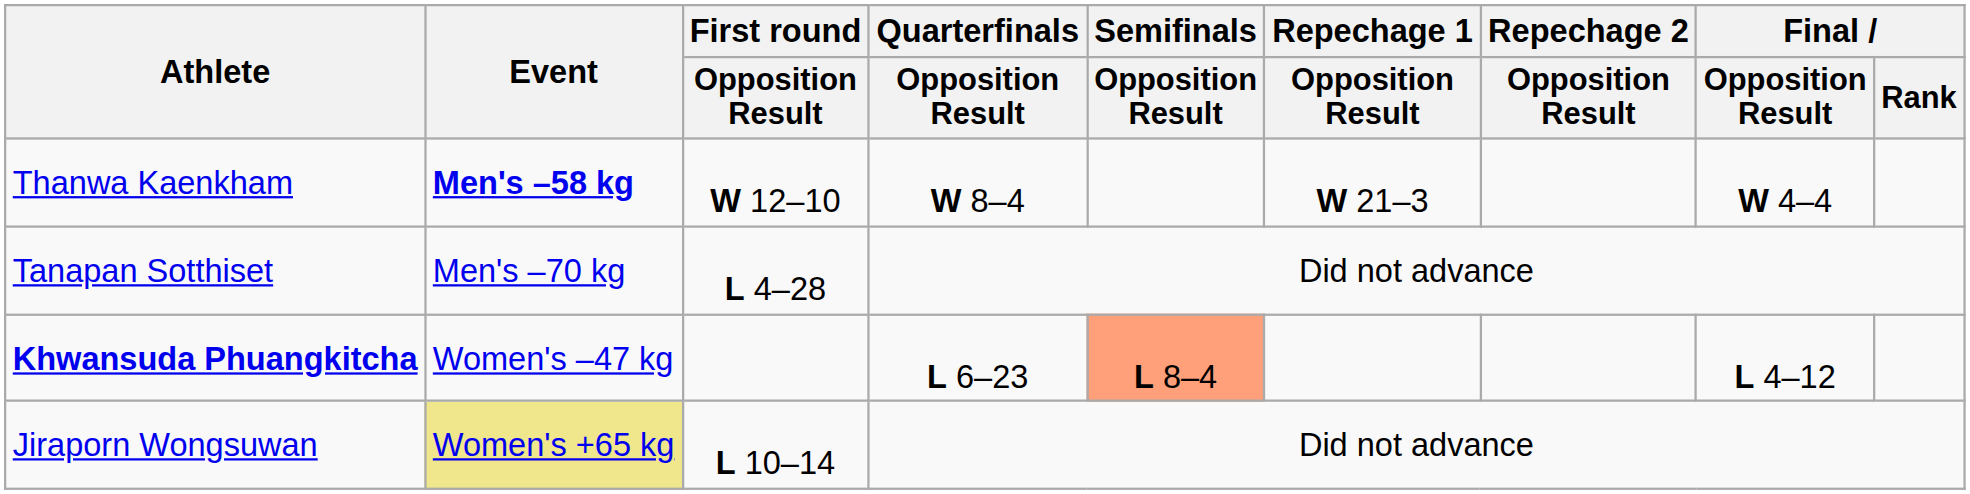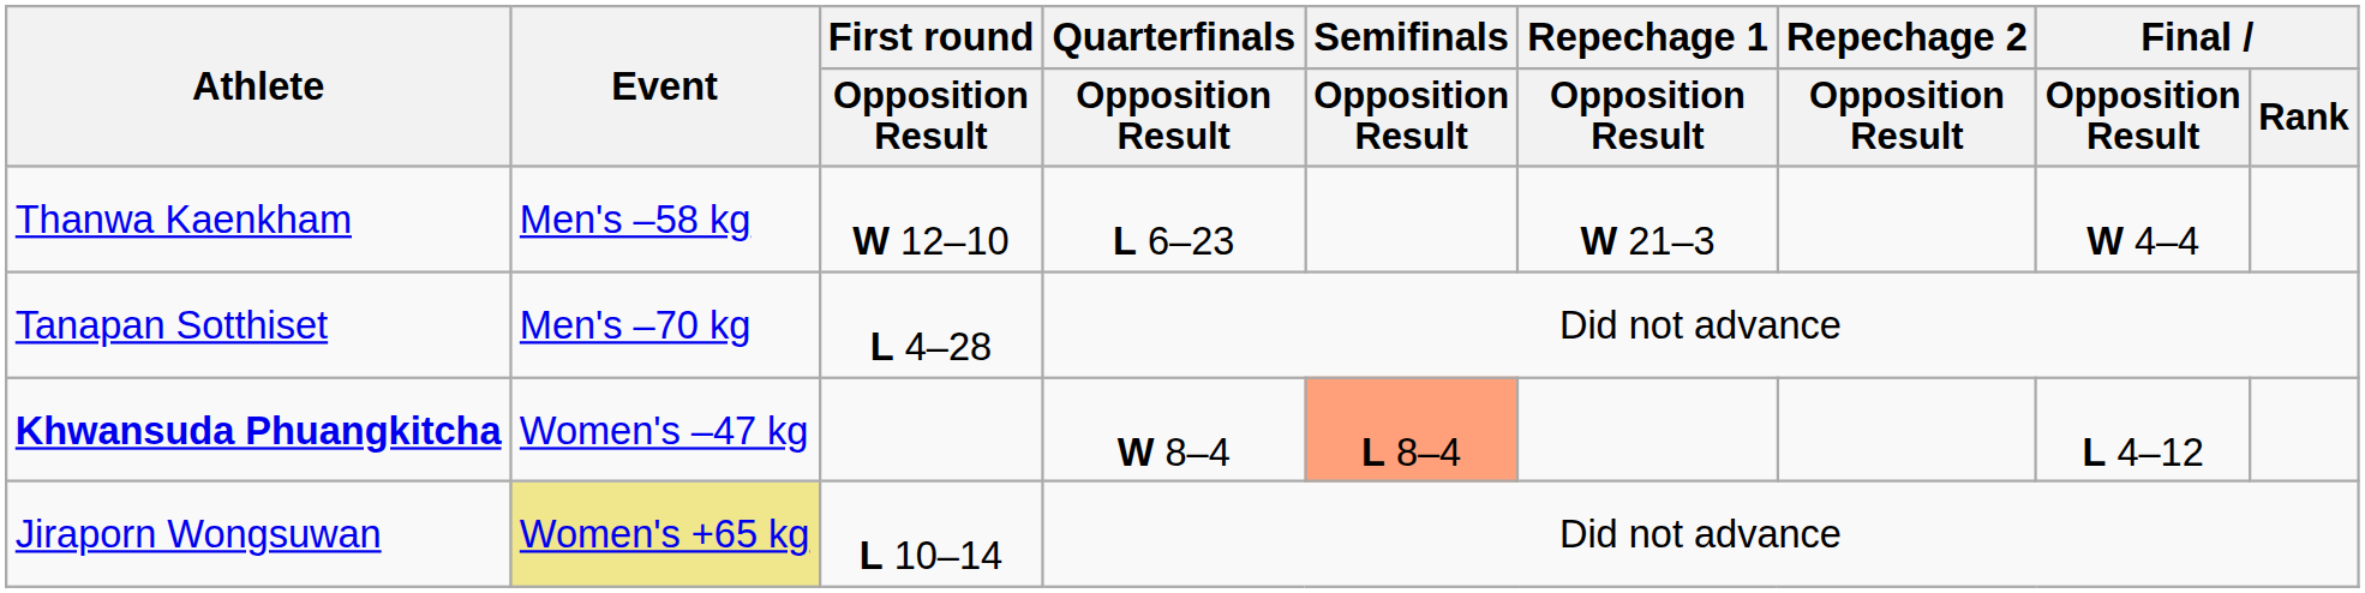Thanwa Kaenkham | Event: bold -> normal
Thanwa Kaenkham | Quarterfinals / Opposition Result: W 8–4 -> L 6–23
Khwansuda Phuangkitcha | Quarterfinals / Opposition Result: L 6–23 -> W 8–4
